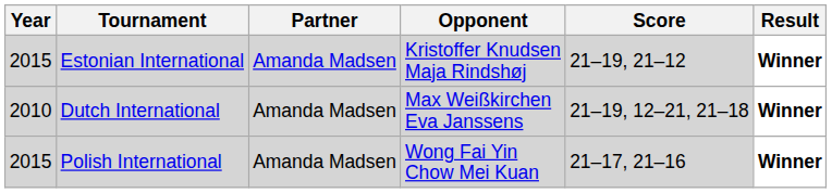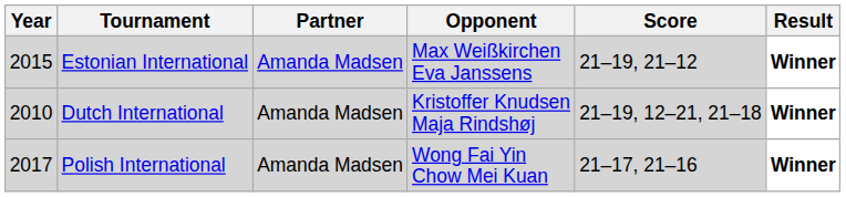Estonian International | Opponent: Kristoffer Knudsen Maja Rindshøj -> Max Weißkirchen Eva Janssens
Dutch International | Opponent: Max Weißkirchen Eva Janssens -> Kristoffer Knudsen Maja Rindshøj
Polish International | Year: 2015 -> 2017
